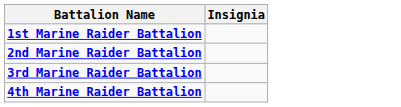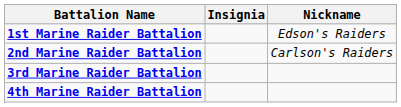+ column: Nickname | Edson's Raiders | Carlson's Raiders
